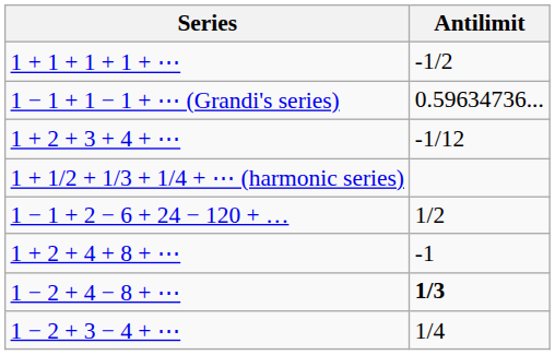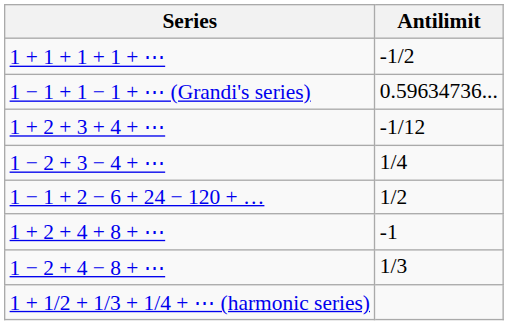rows swapped: 1 − 2 + 3 − 4 + ⋯ <-> 1 + 1/2 + 1/3 + 1/4 + ⋯ (harmonic series)
1 − 2 + 4 − 8 + ⋯ | Antilimit: bold -> normal
